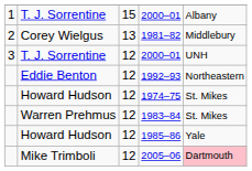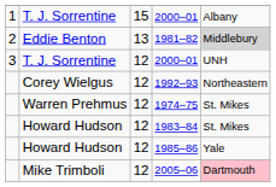1981–82 | column 2: Corey Wielgus -> Eddie Benton
1981–82 | column 5: no background -> lightgrey background
1992–93 | column 2: Eddie Benton -> Corey Wielgus
1974–75 | column 2: Howard Hudson -> Warren Prehmus
1983–84 | column 2: Warren Prehmus -> Howard Hudson
